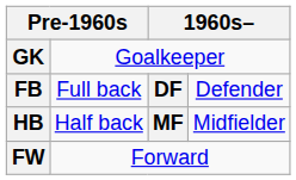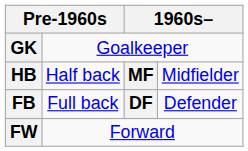rows swapped: FB <-> HB
